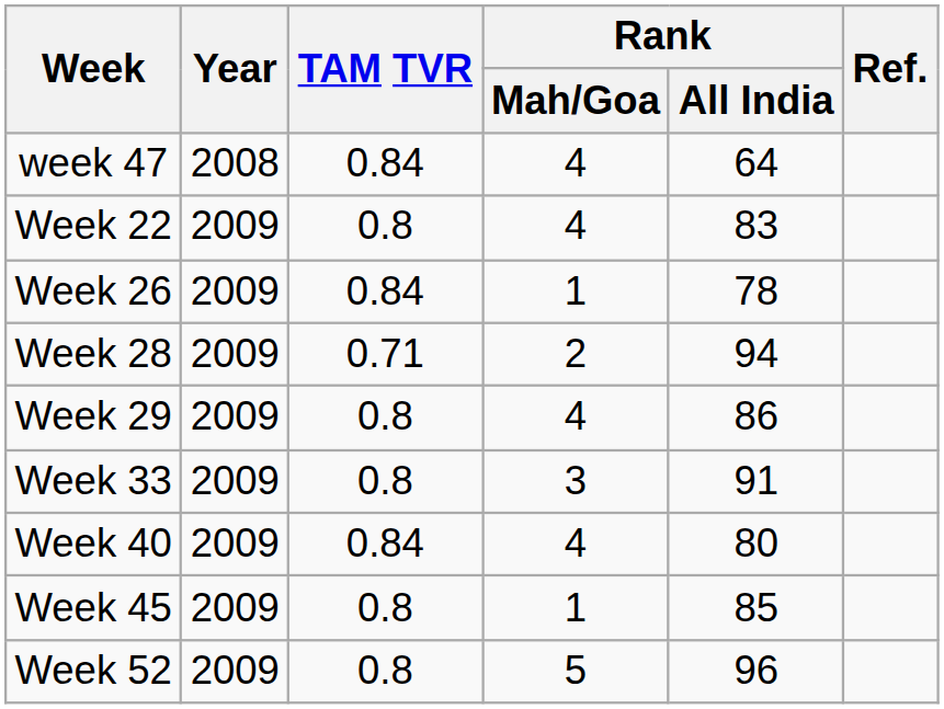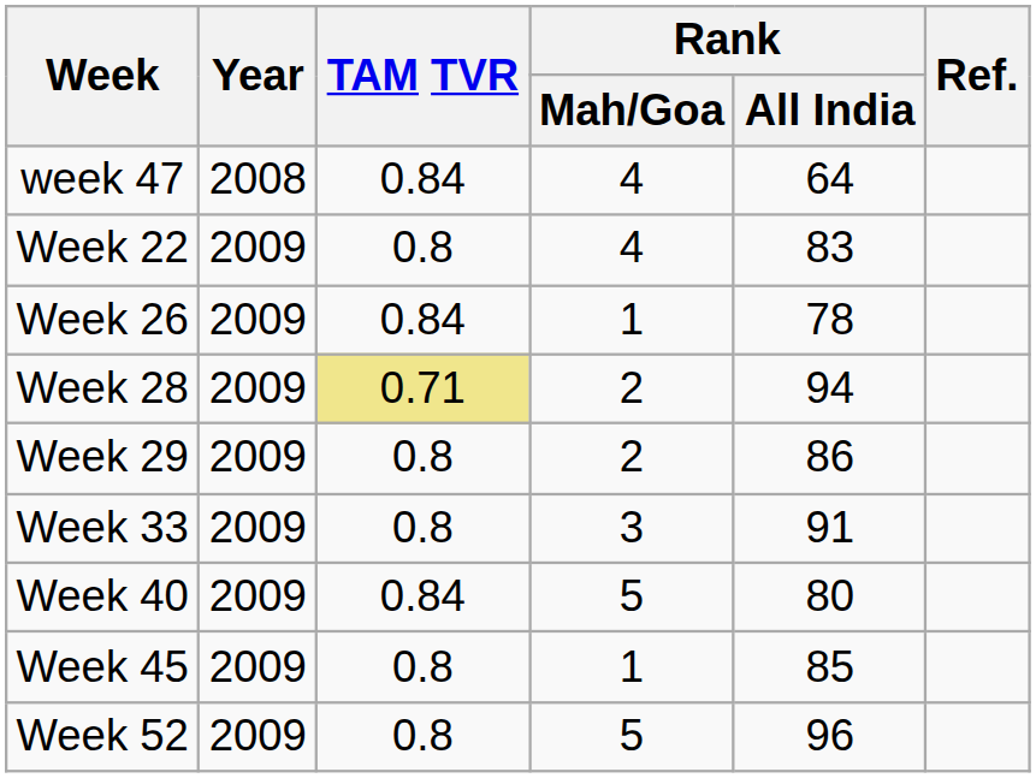Week 28 | TAM TVR: no background -> khaki background
Week 29 | Rank / Mah/Goa: 4 -> 2
Week 40 | Rank / Mah/Goa: 4 -> 5
